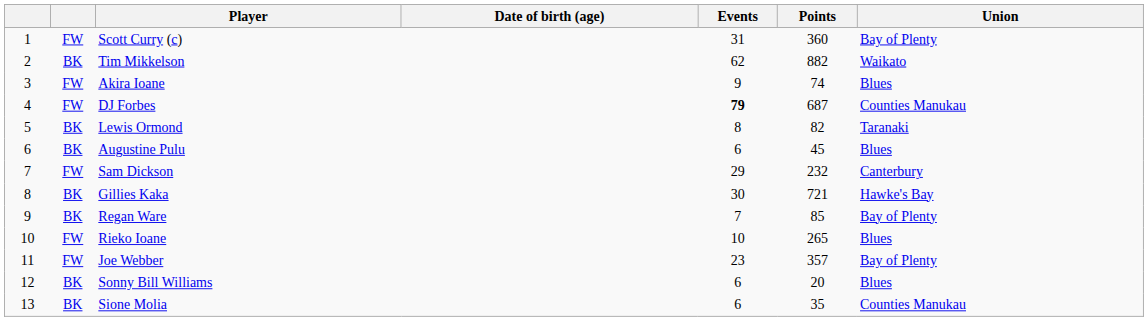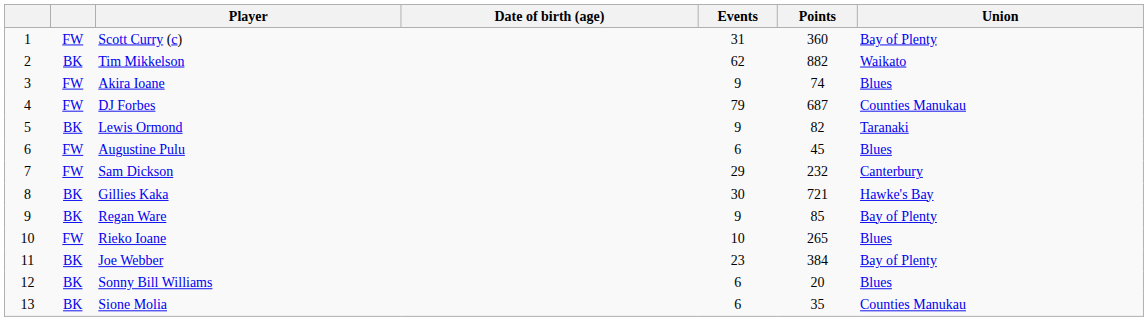DJ Forbes | Events: bold -> normal
Lewis Ormond | Events: 8 -> 9
Augustine Pulu | column 2: BK -> FW
Regan Ware | Events: 7 -> 9
Joe Webber | column 2: FW -> BK
Joe Webber | Points: 357 -> 384
